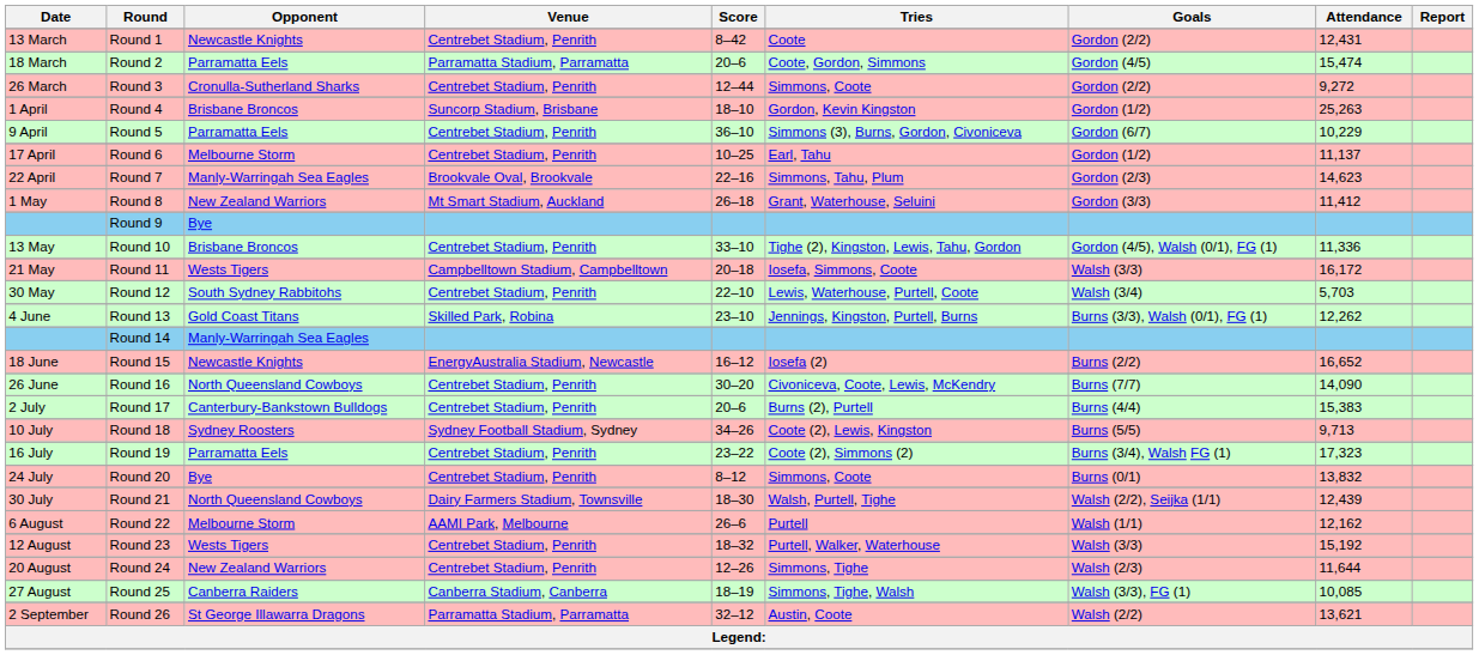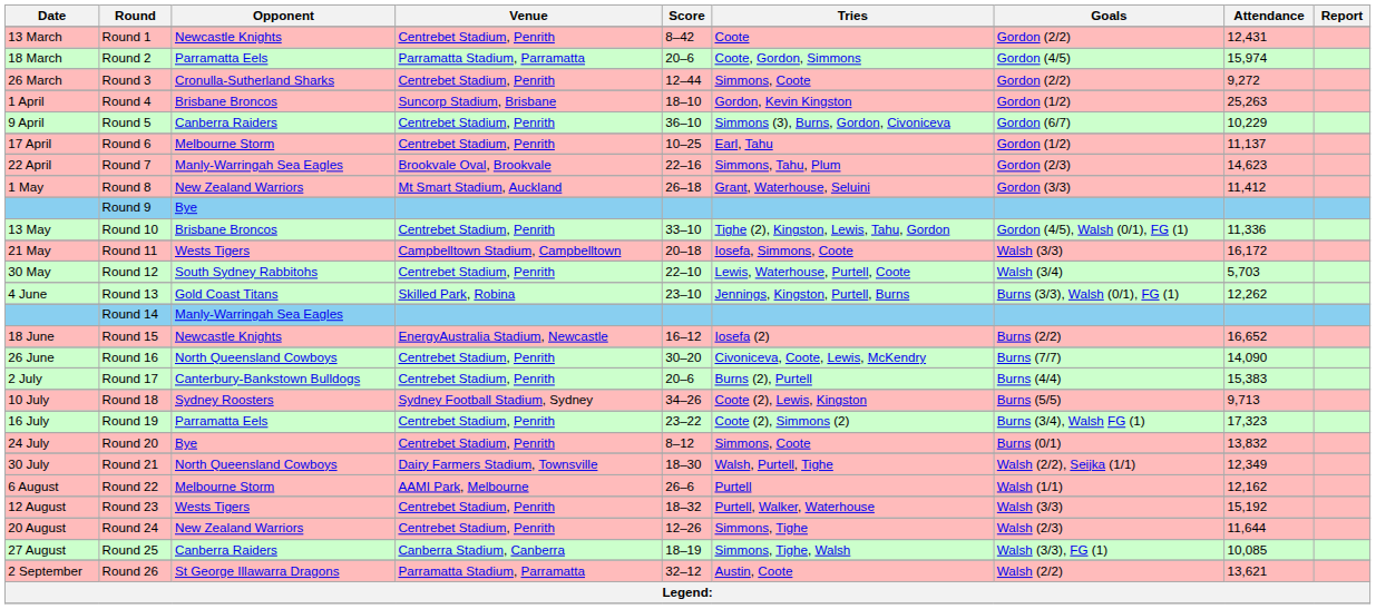Round 2 | Attendance: 15,474 -> 15,974
Round 5 | Opponent: Parramatta Eels -> Canberra Raiders
Round 21 | Attendance: 12,439 -> 12,349
